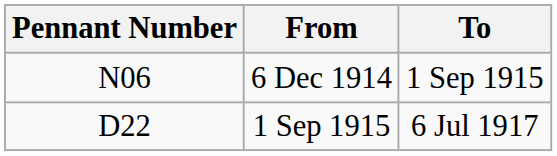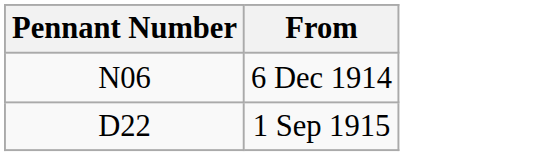- column: To | 1 Sep 1915 | 6 Jul 1917
